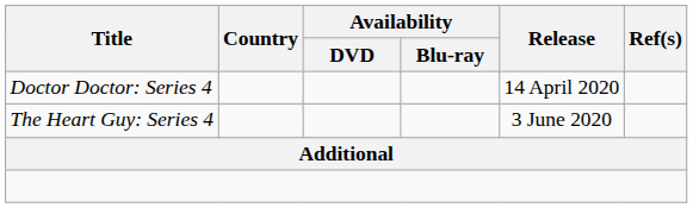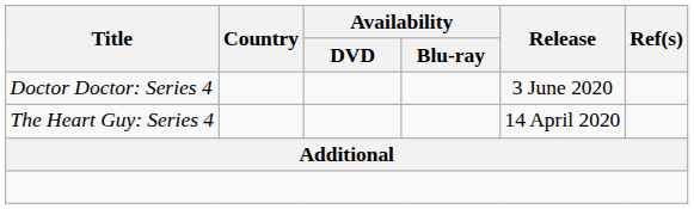Doctor Doctor: Series 4 | Release: 14 April 2020 -> 3 June 2020
The Heart Guy: Series 4 | Release: 3 June 2020 -> 14 April 2020
